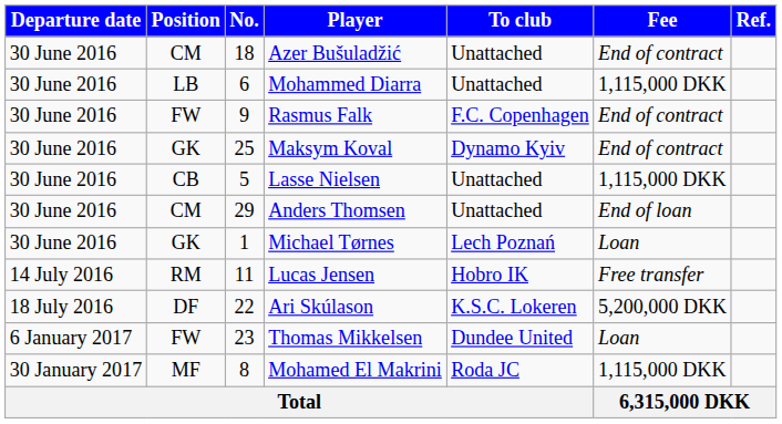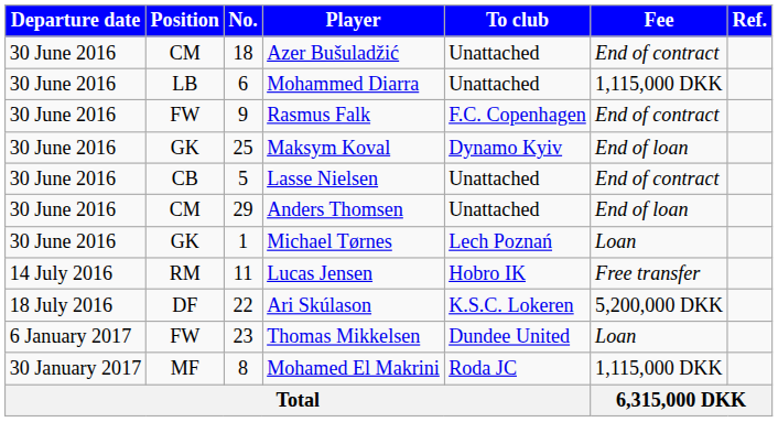Maksym Koval | Fee: End of contract -> End of loan
Lasse Nielsen | Fee: 1,115,000 DKK -> End of contract
